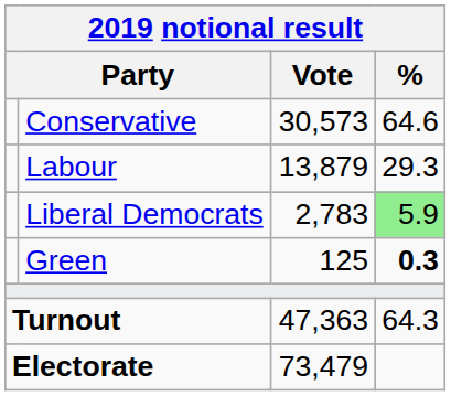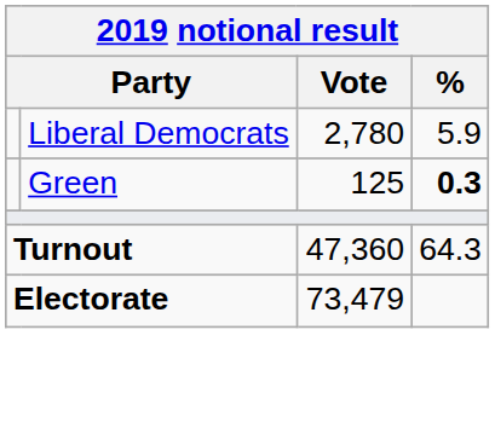- row: Conservative | 30,573 | 64.6
- row: Labour | 13,879 | 29.3
Liberal Democrats | Vote: 2,783 -> 2,780
Liberal Democrats | %: lightgreen background -> no background
Turnout | Vote: 47,363 -> 47,360
